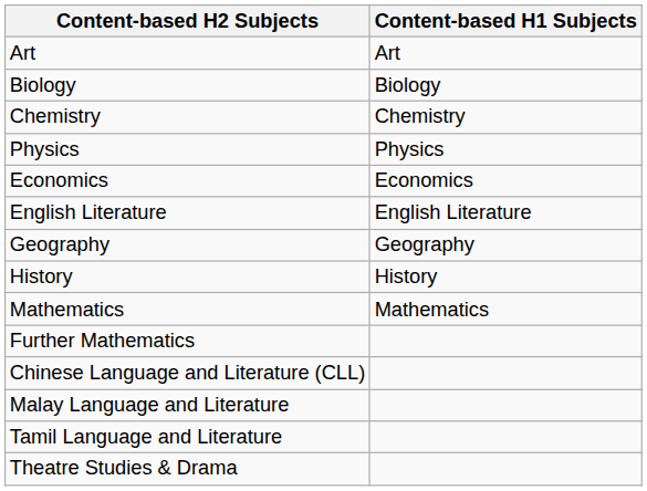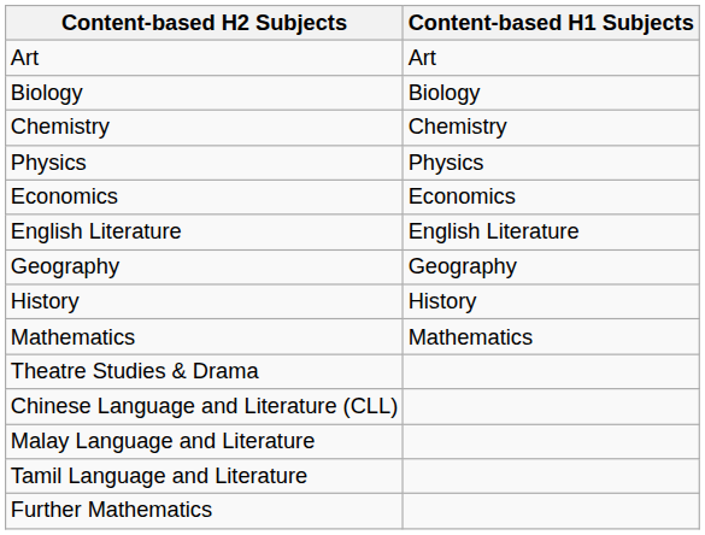rows swapped: Further Mathematics <-> Theatre Studies & Drama
